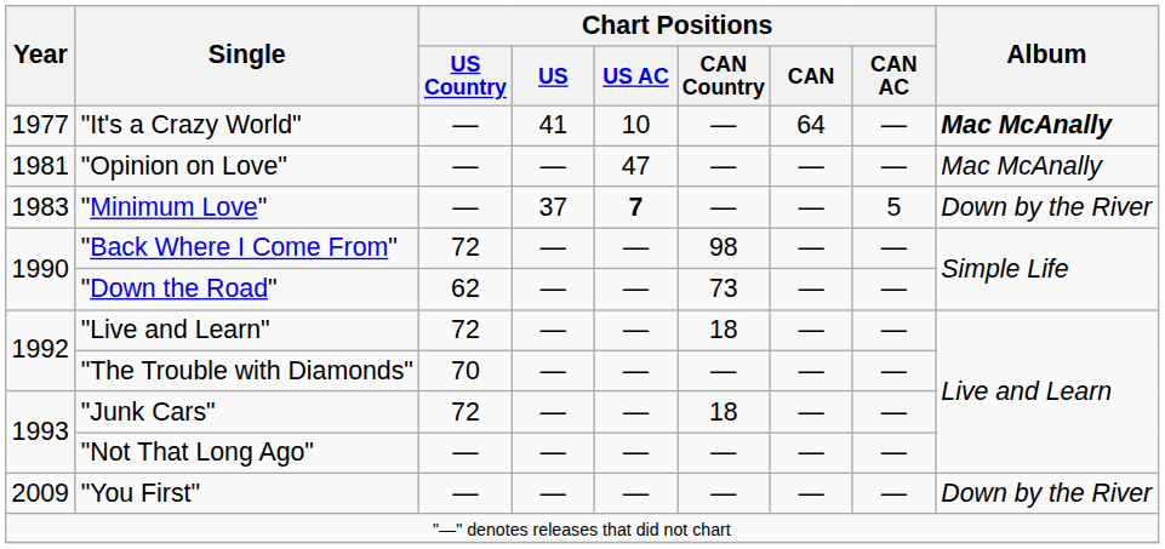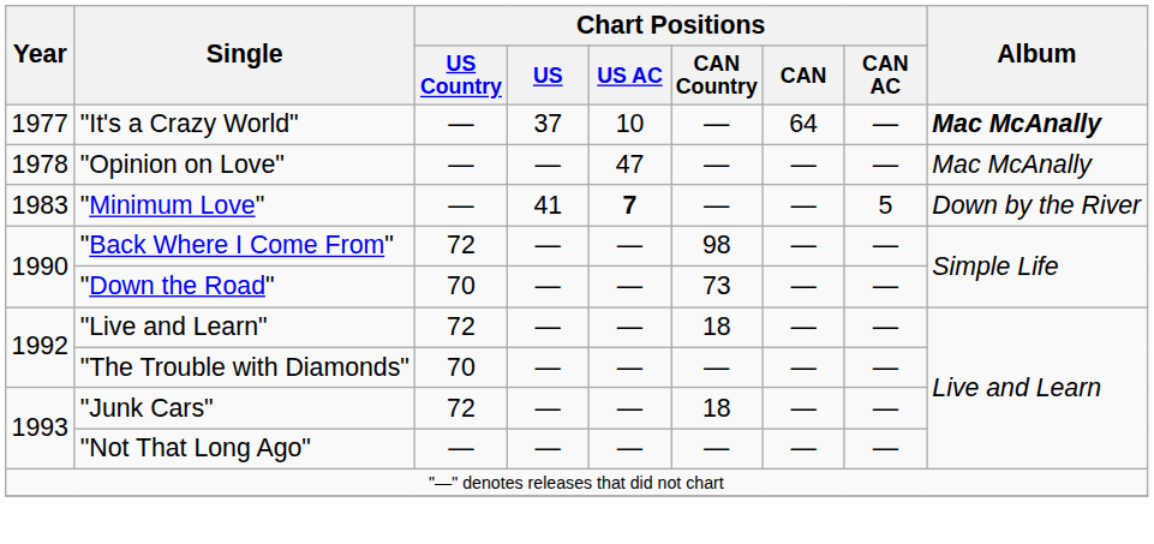"It's a Crazy World" | Chart Positions / US: 41 -> 37
"Opinion on Love" | Year: 1981 -> 1978
"Minimum Love" | Chart Positions / US: 37 -> 41
"Down the Road" | Chart Positions / US Country: 62 -> 70
- row: 2009 | "You First" | — | — | — | — | — | — | Down by the River
